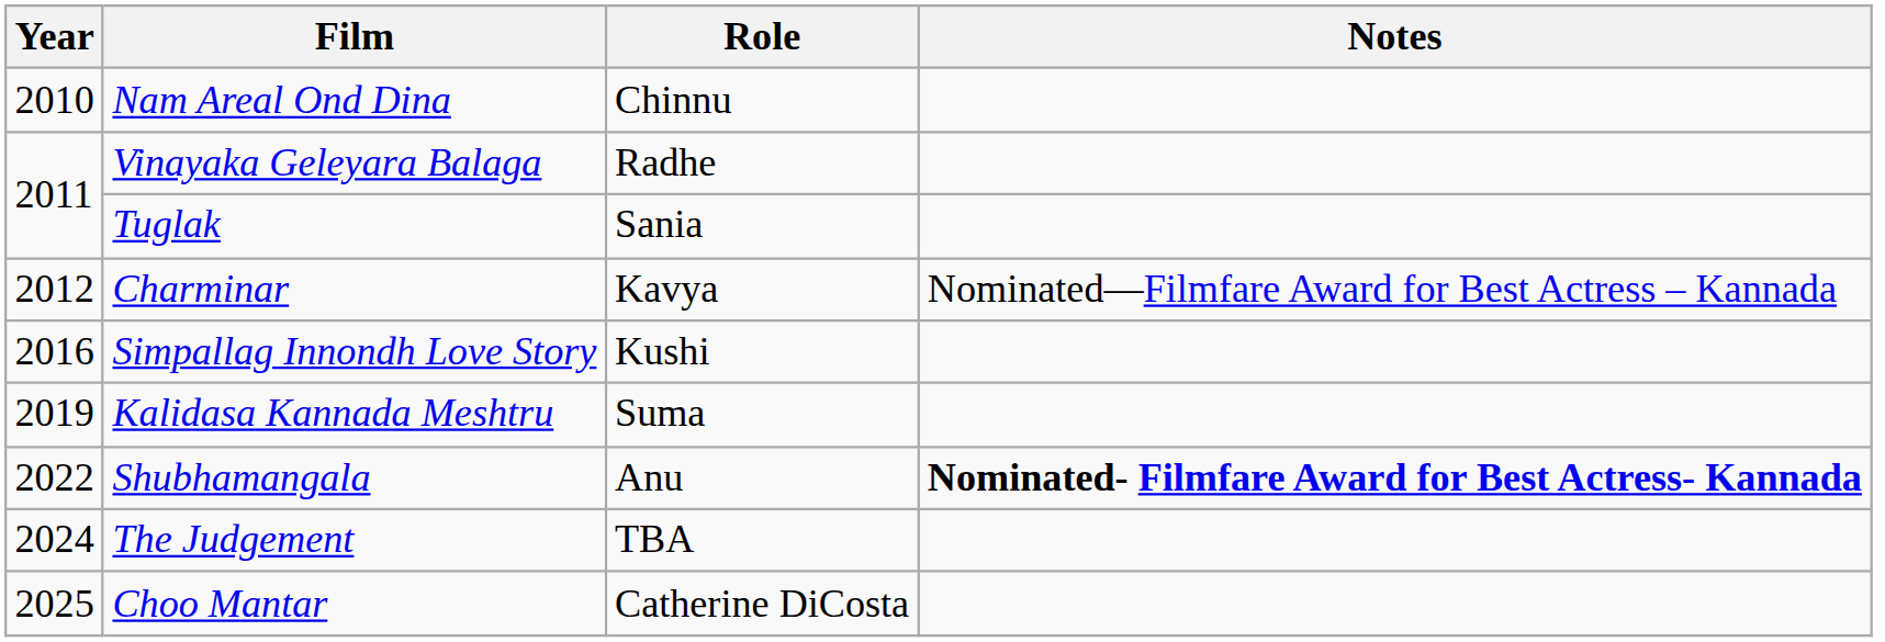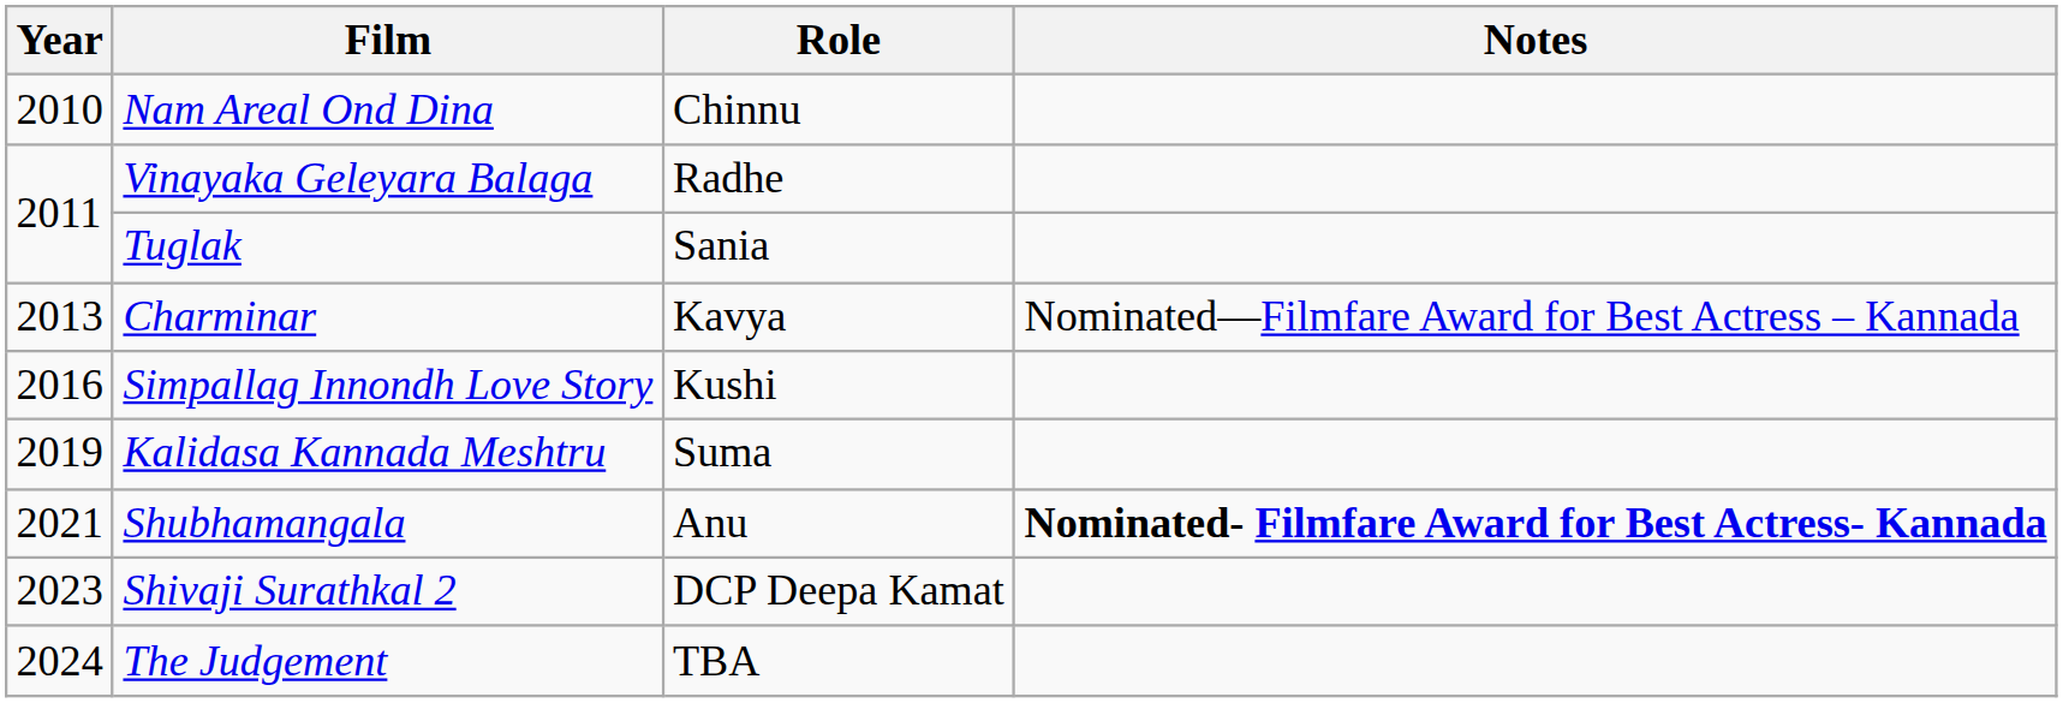Charminar | Year: 2012 -> 2013
Shubhamangala | Year: 2022 -> 2021
+ row: 2023 | Shivaji Surathkal 2 | DCP Deepa Kamat
- row: 2025 | Choo Mantar | Catherine DiCosta
